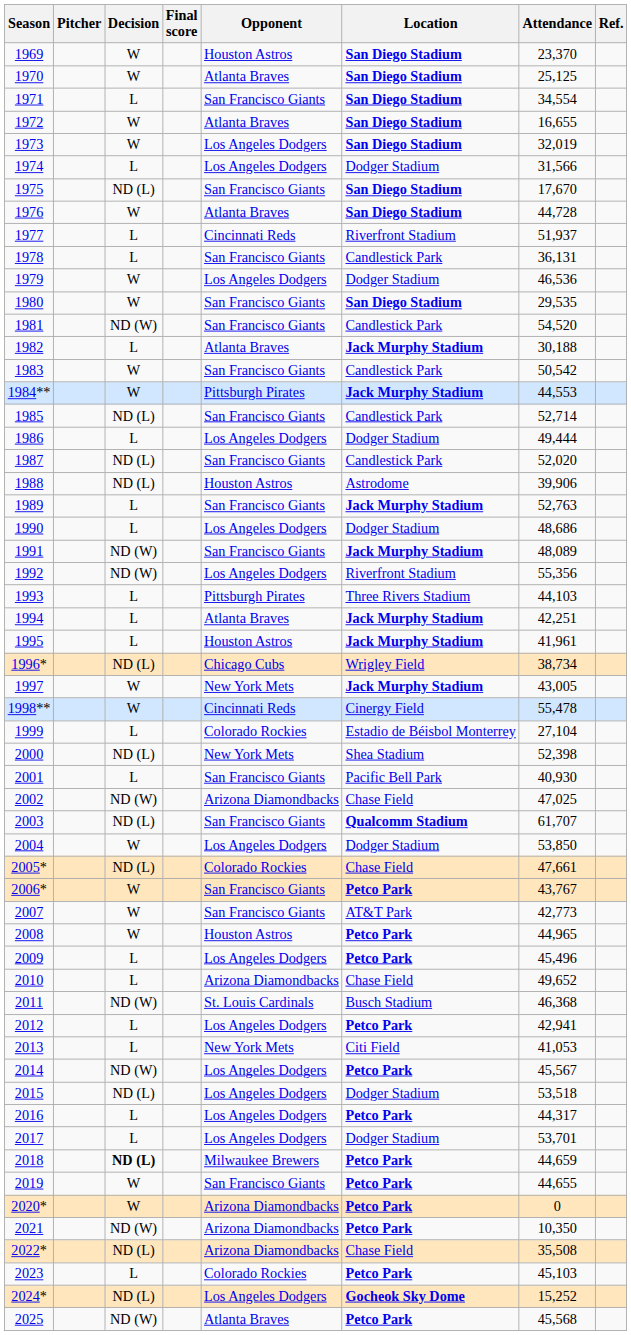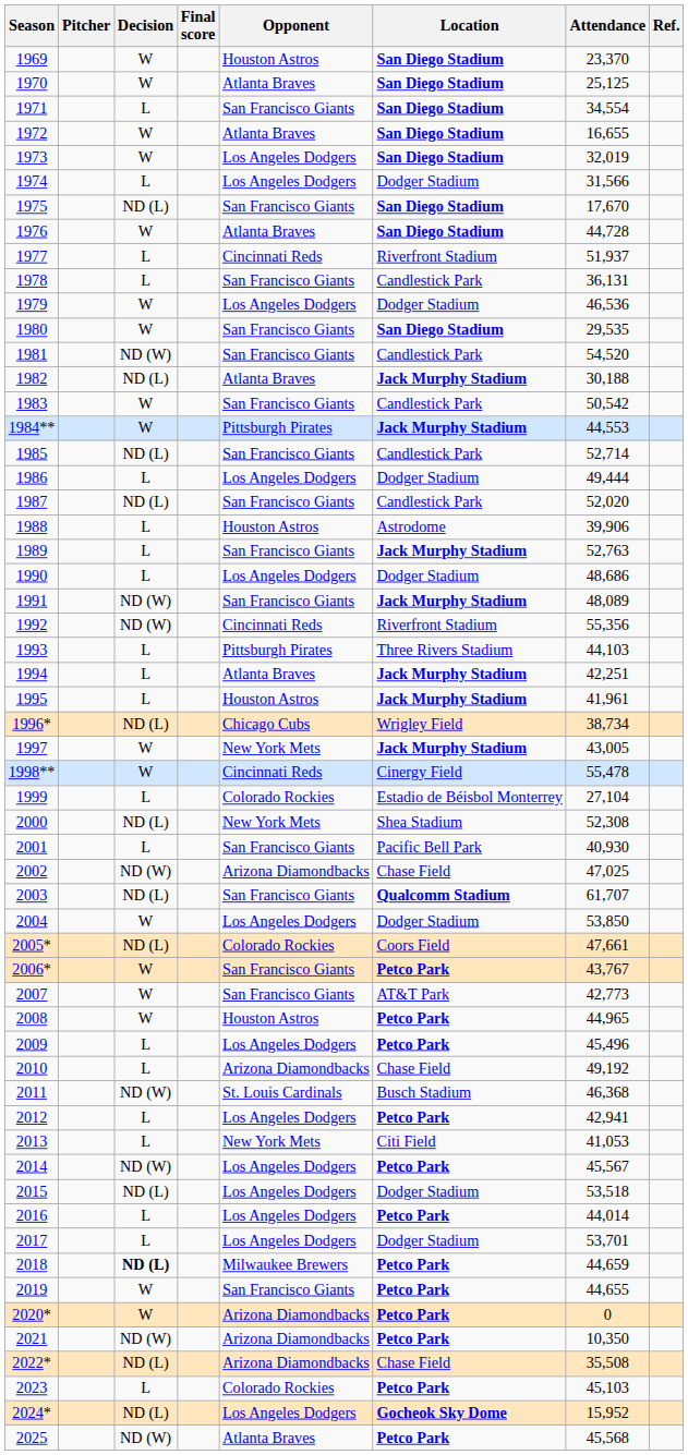1982 | Decision: L -> ND (L)
1988 | Decision: ND (L) -> L
1992 | Opponent: Los Angeles Dodgers -> Cincinnati Reds
2000 | Attendance: 52,398 -> 52,308
2005* | Location: Chase Field -> Coors Field
2010 | Attendance: 49,652 -> 49,192
2016 | Attendance: 44,317 -> 44,014
2024* | Attendance: 15,252 -> 15,952
